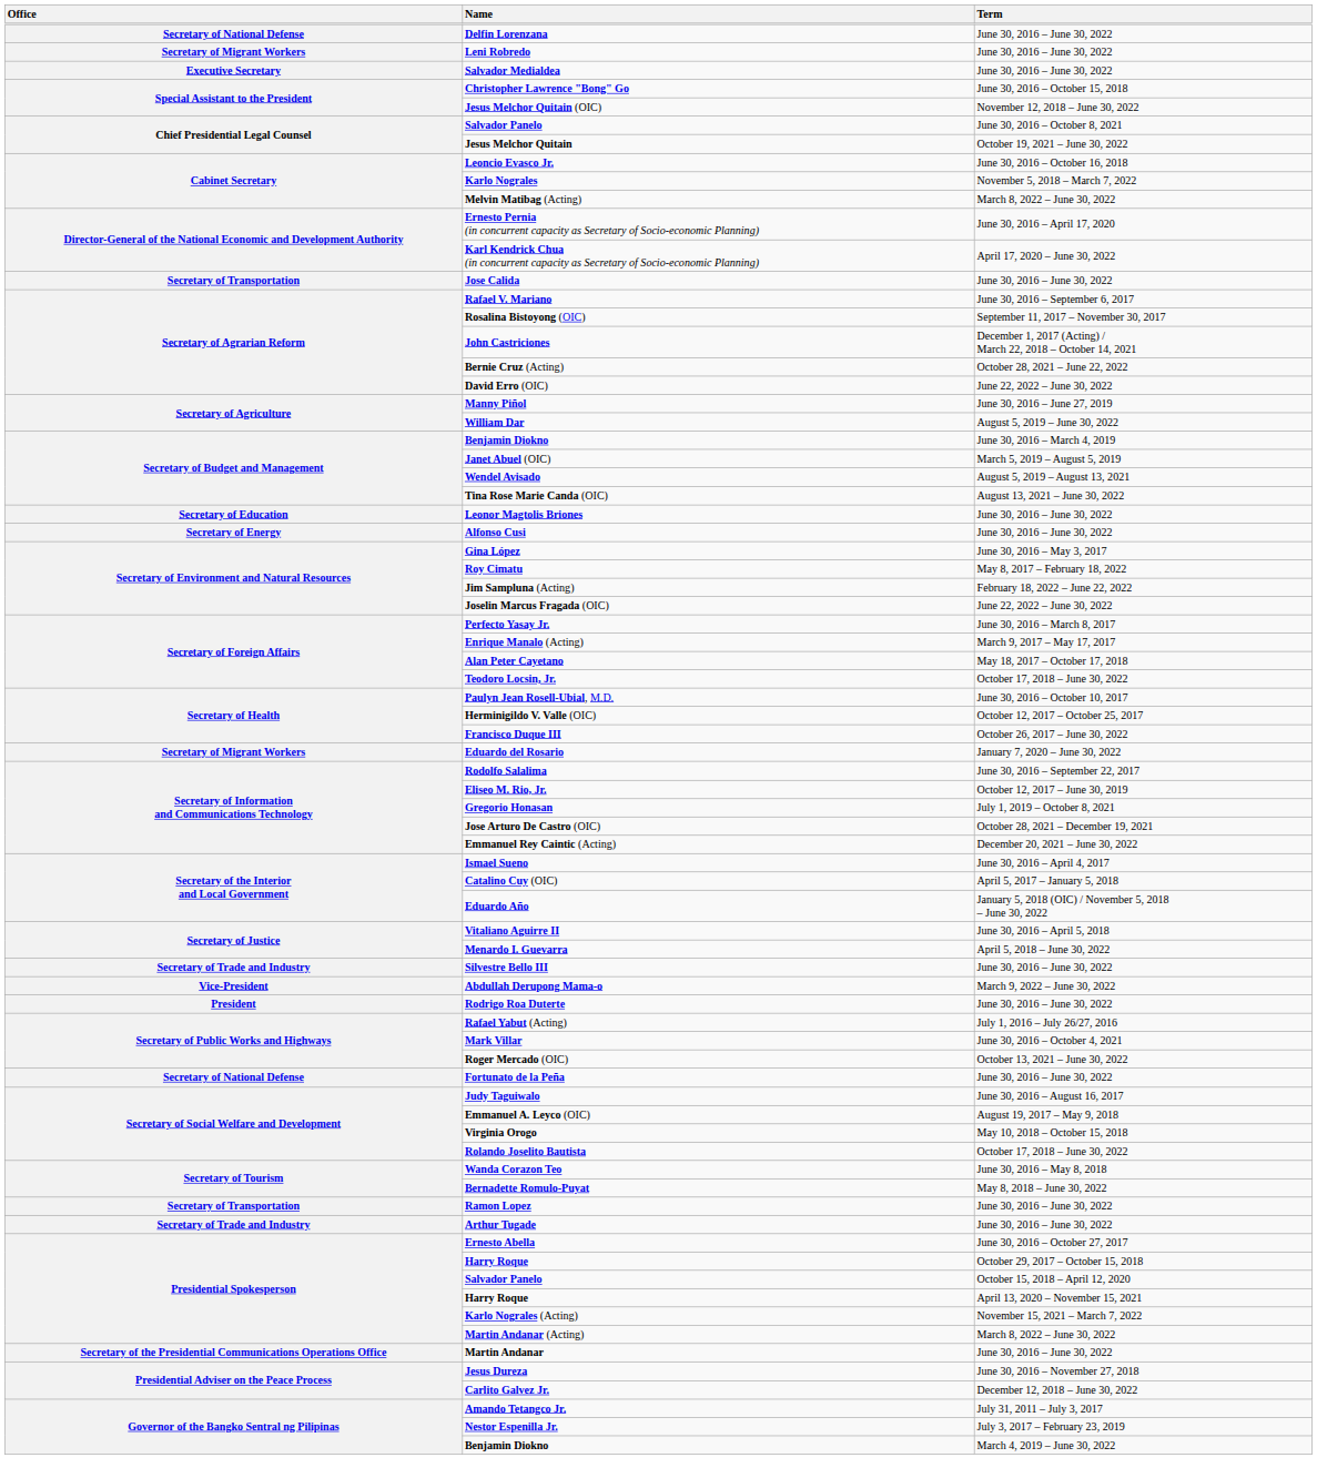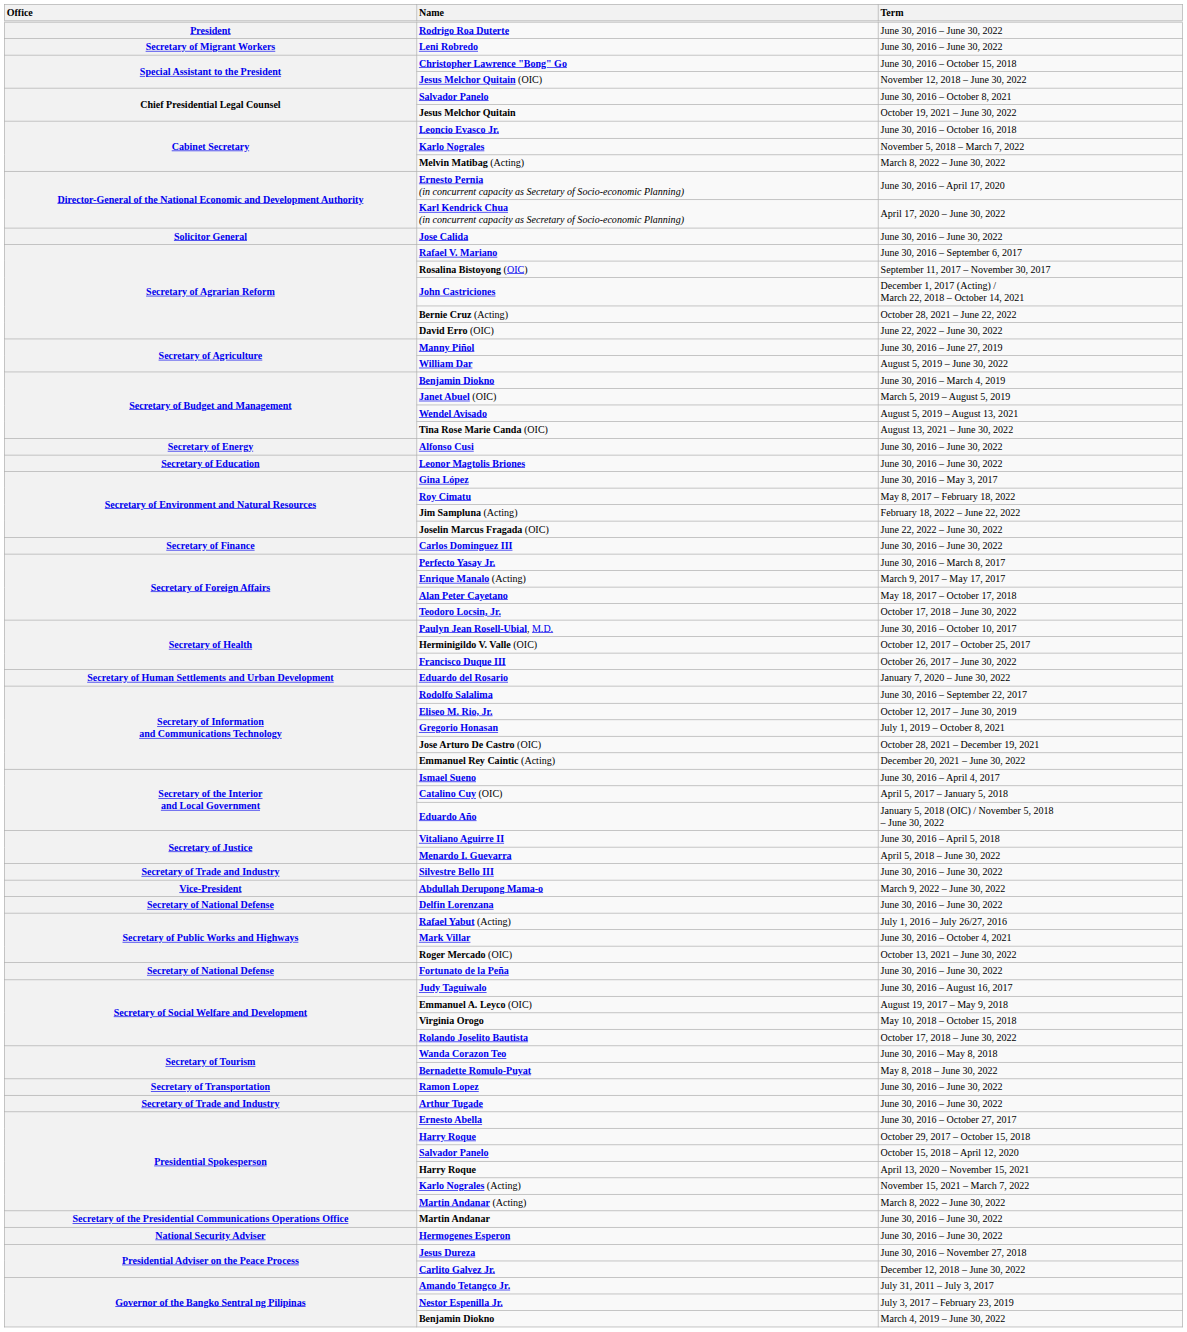rows swapped: Rodrigo Roa Duterte <-> Delfin Lorenzana
- row: Executive Secretary | Salvador Medialdea | June 30, 2016 – June 30, 2022
Jose Calida | Office: Secretary of Transportation -> Solicitor General
rows swapped: Leonor Magtolis Briones <-> Alfonso Cusi
+ row: Secretary of Finance | Carlos Dominguez III | June 30, 2016 – June 30, 2022
Eduardo del Rosario | Office: Secretary of Migrant Workers -> Secretary of Human Settlements and Urban Development
+ row: National Security Adviser | Hermogenes Esperon | June 30, 2016 – June 30, 2022
